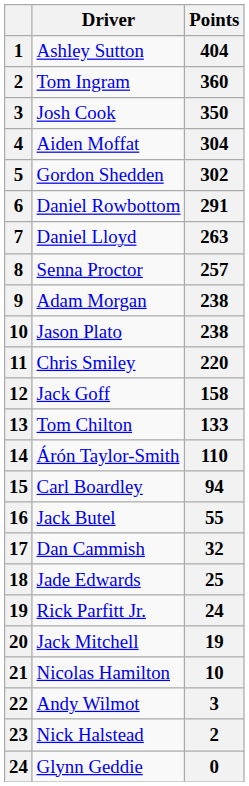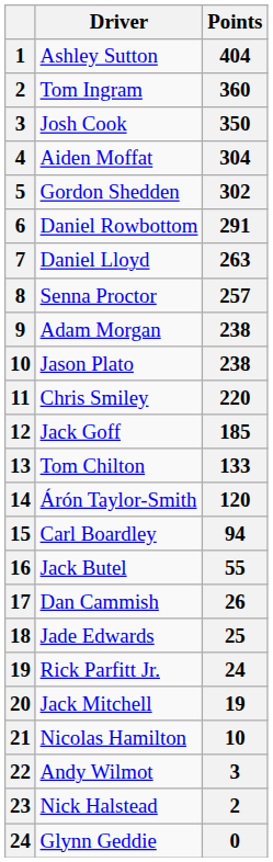Jack Goff | Points: 158 -> 185
Árón Taylor-Smith | Points: 110 -> 120
Dan Cammish | Points: 32 -> 26
